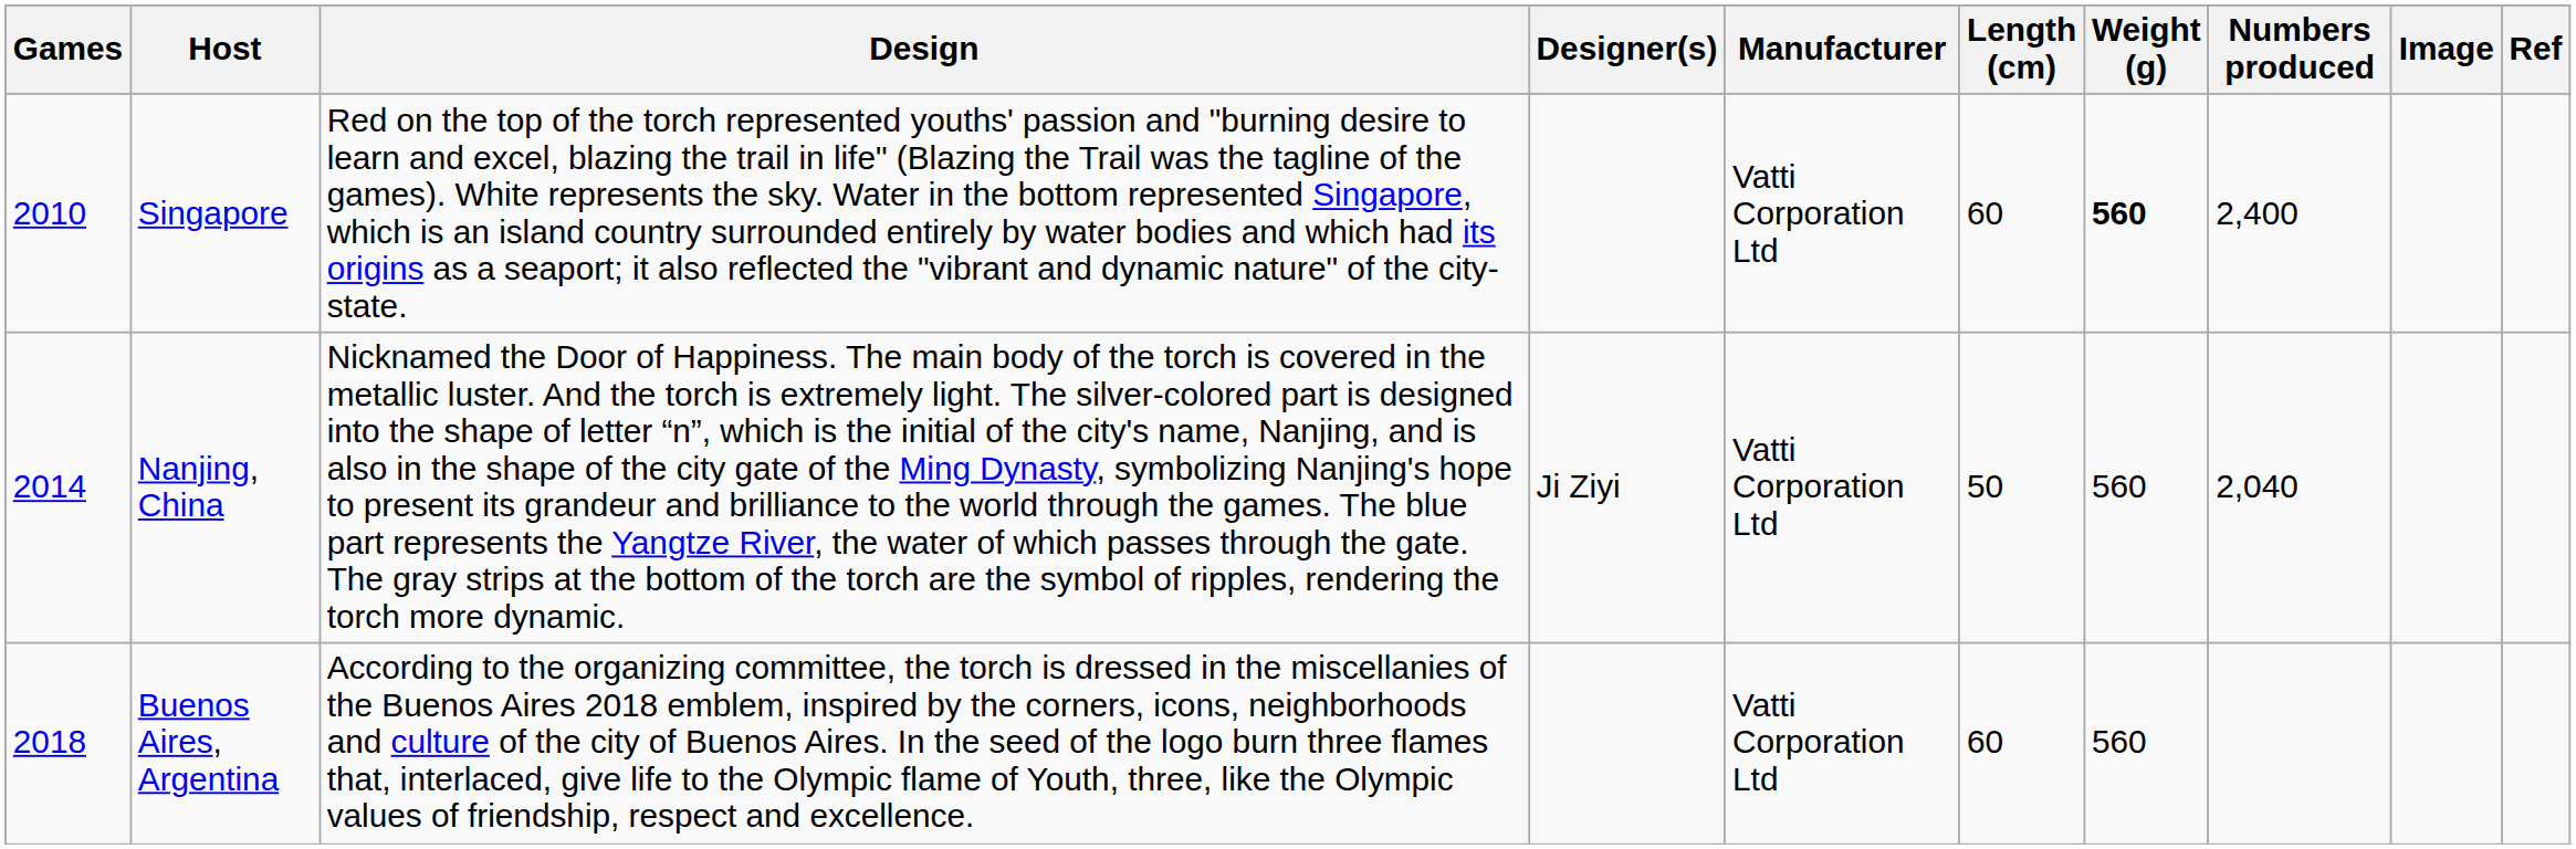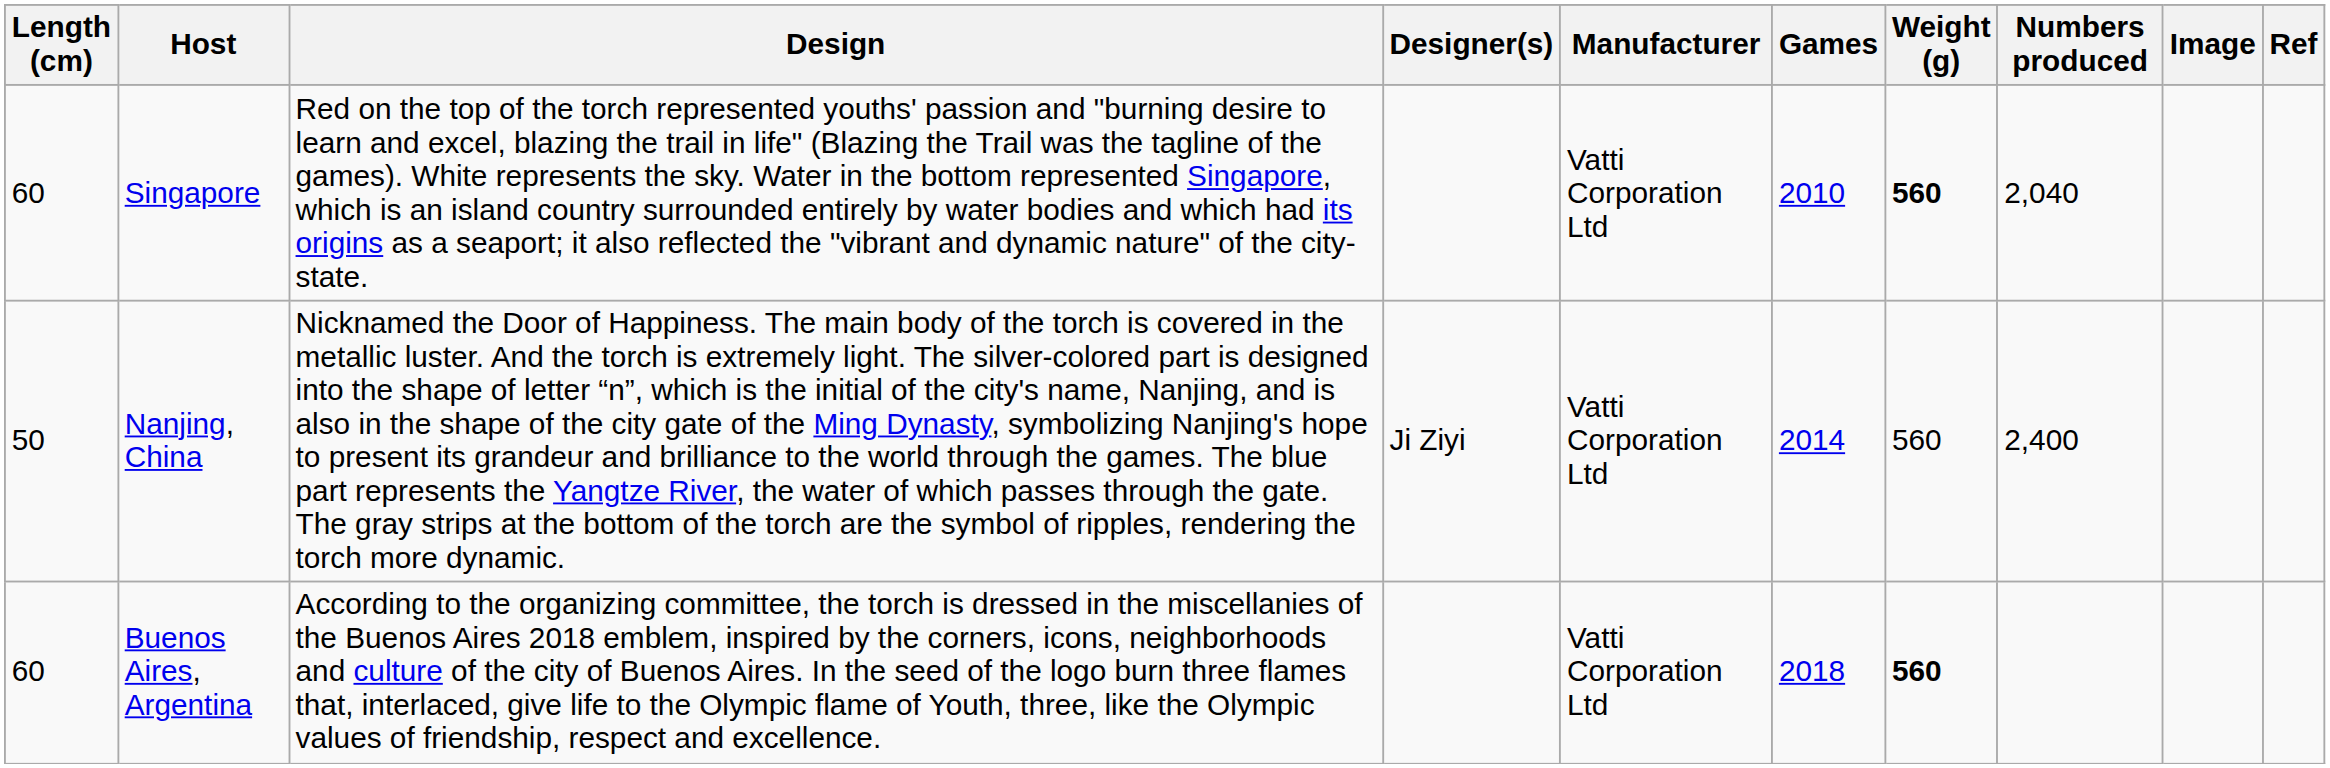columns swapped: Games <-> Length (cm)
Singapore | Numbers produced: 2,400 -> 2,040
Nanjing, China | Numbers produced: 2,040 -> 2,400
Buenos Aires, Argentina | Weight (g): normal -> bold
